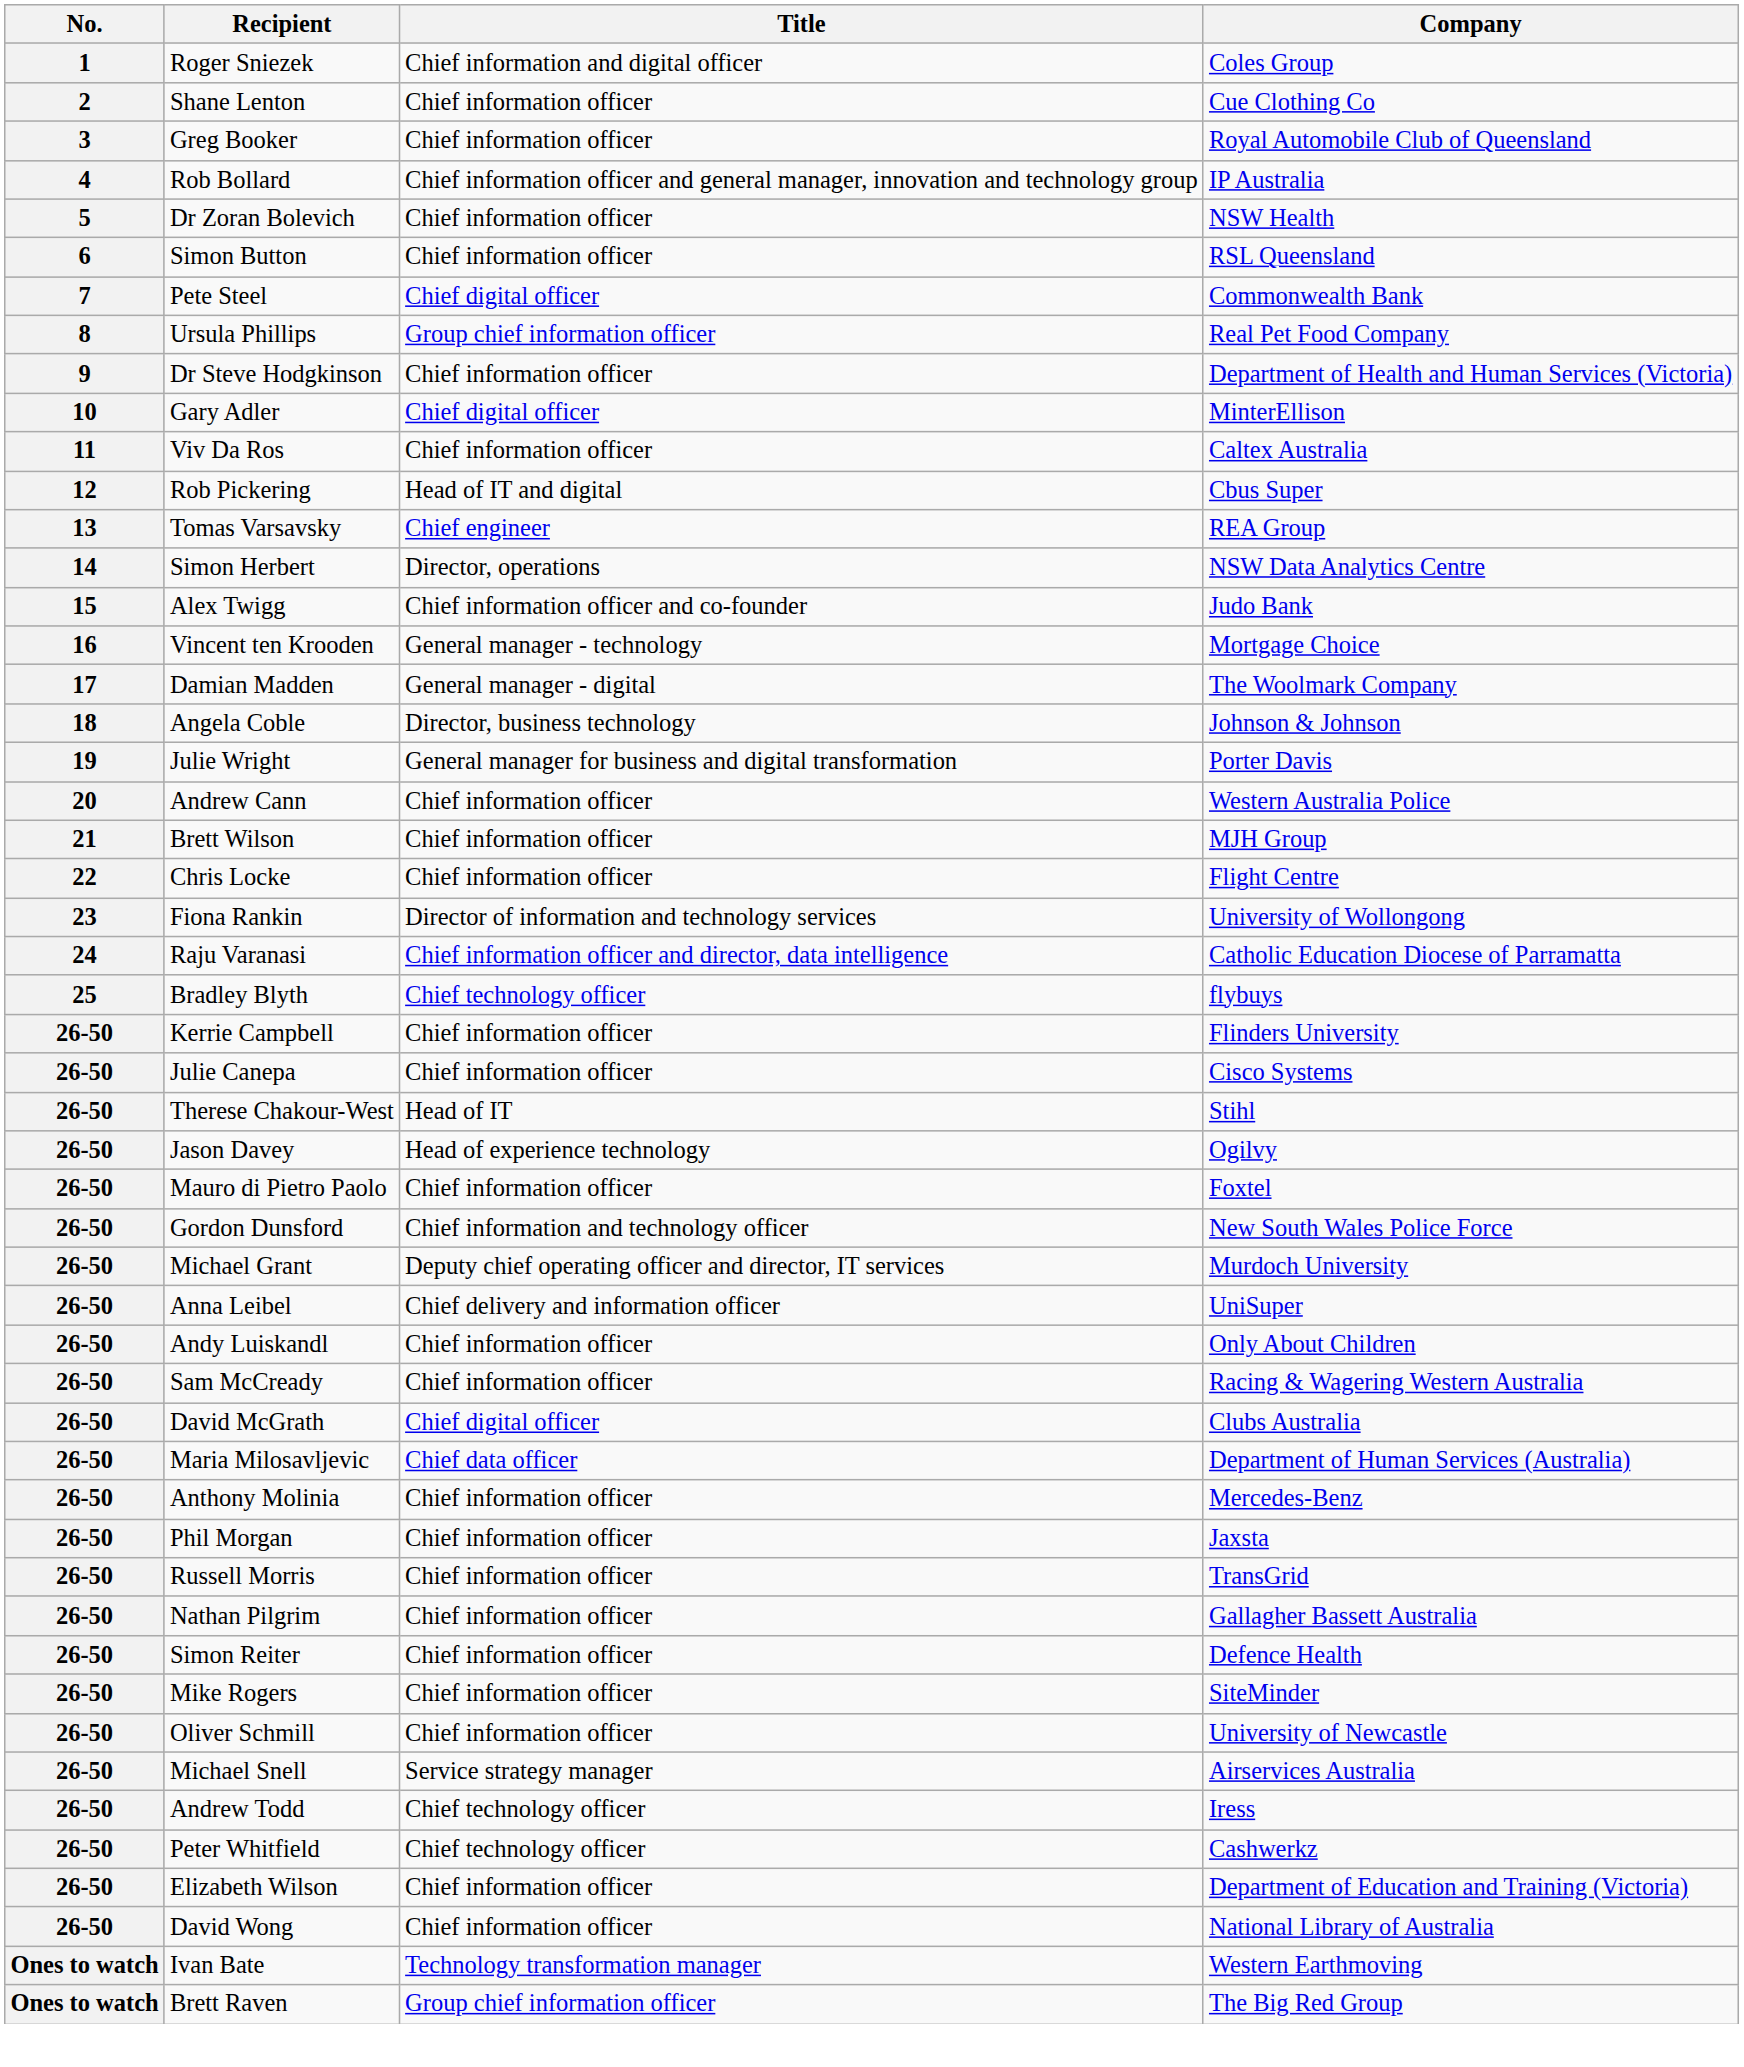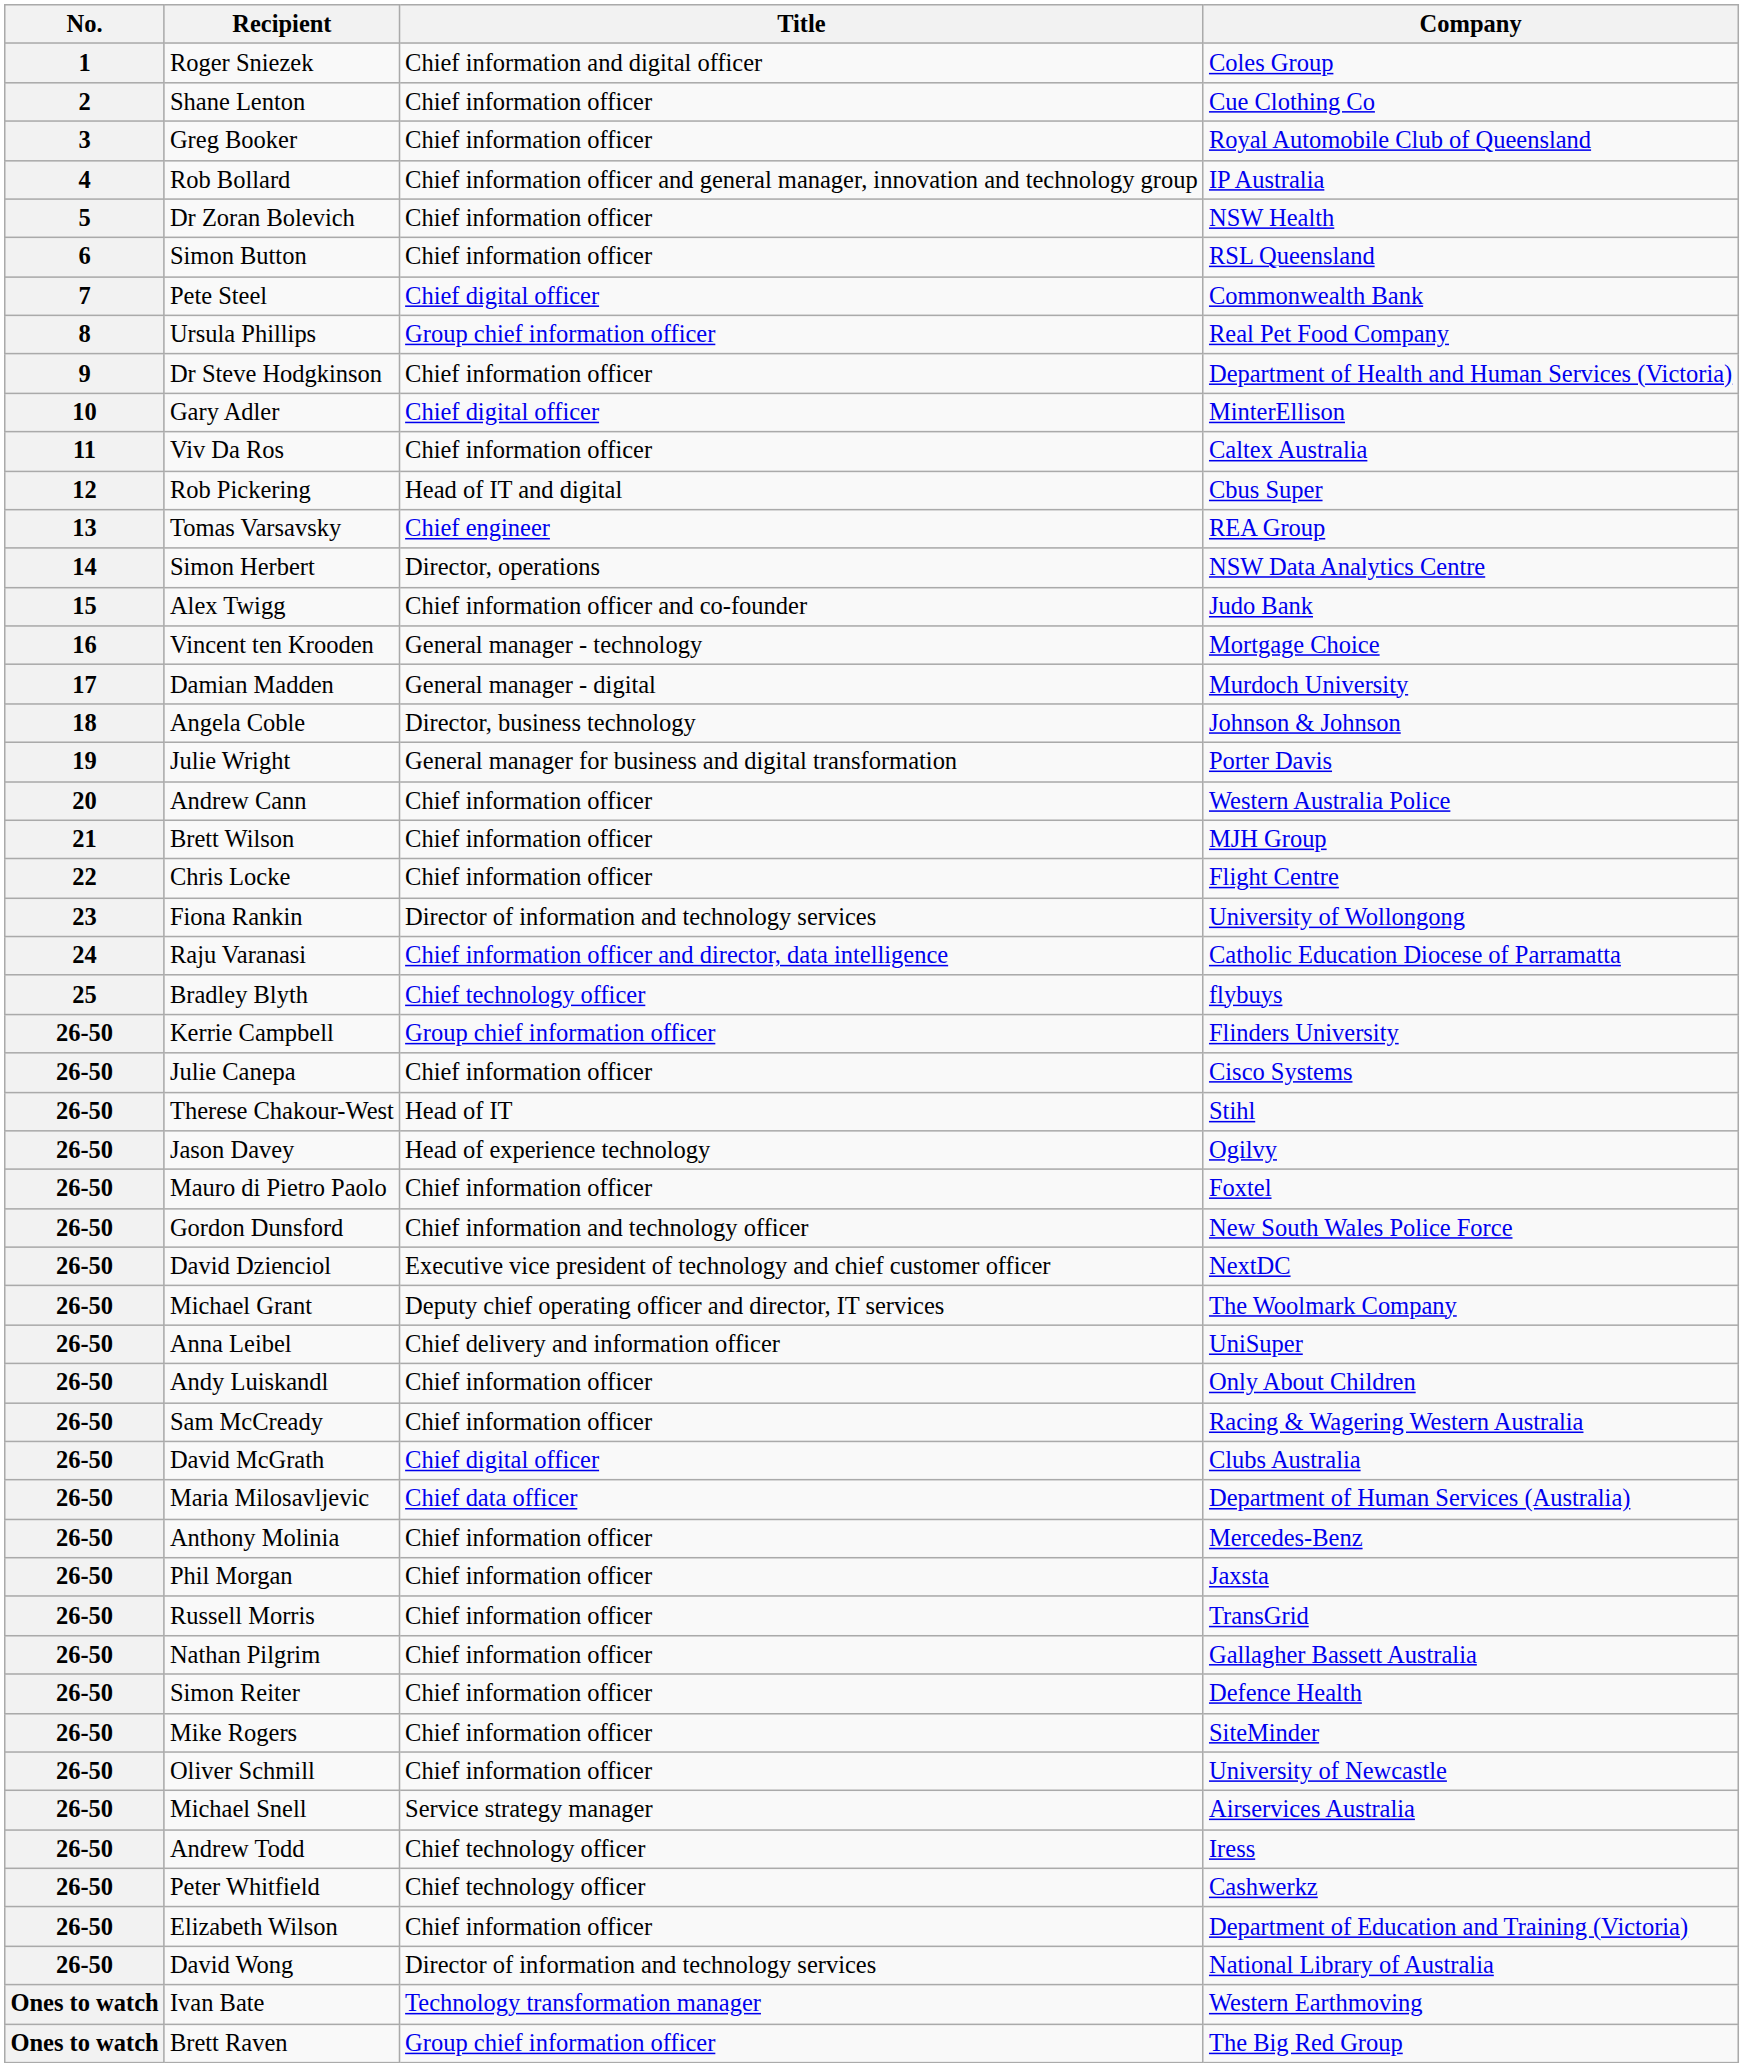Damian Madden | Company: The Woolmark Company -> Murdoch University
Kerrie Campbell | Title: Chief information officer -> Group chief information officer
+ row: 26-50 | David Dzienciol | Executive vice president of technology and chief customer officer | NextDC
Michael Grant | Company: Murdoch University -> The Woolmark Company
David Wong | Title: Chief information officer -> Director of information and technology services
